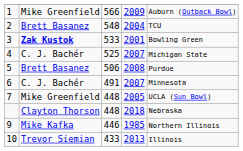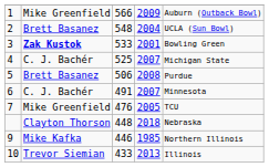2 | column 5: TCU -> UCLA (Sun Bowl)
7 | column 3: 448 -> 476
7 | column 5: UCLA (Sun Bowl) -> TCU
